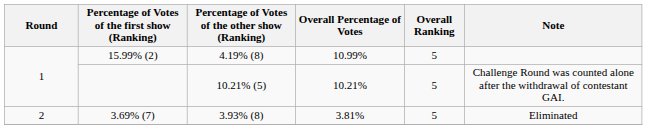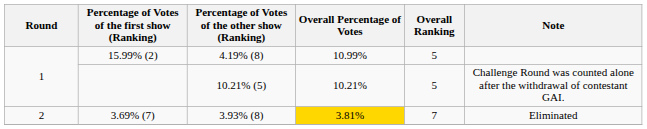3.69% (7) | Overall Percentage of Votes: no background -> gold background
3.69% (7) | Overall Ranking: 5 -> 7
